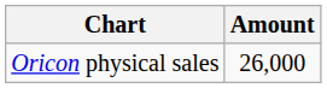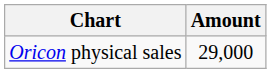Oricon physical sales | Amount: 26,000 -> 29,000
